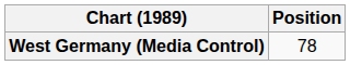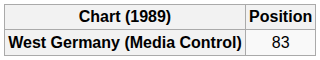West Germany (Media Control) | Position: 78 -> 83
